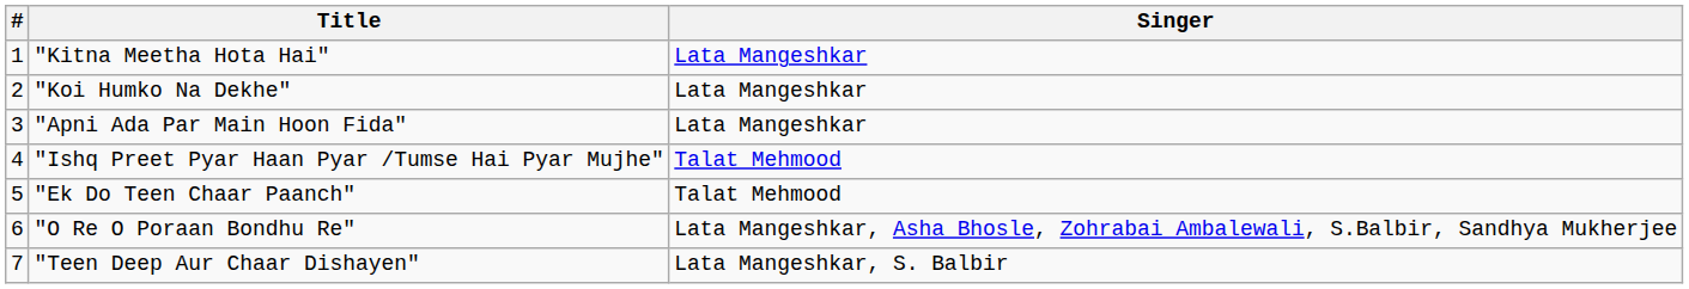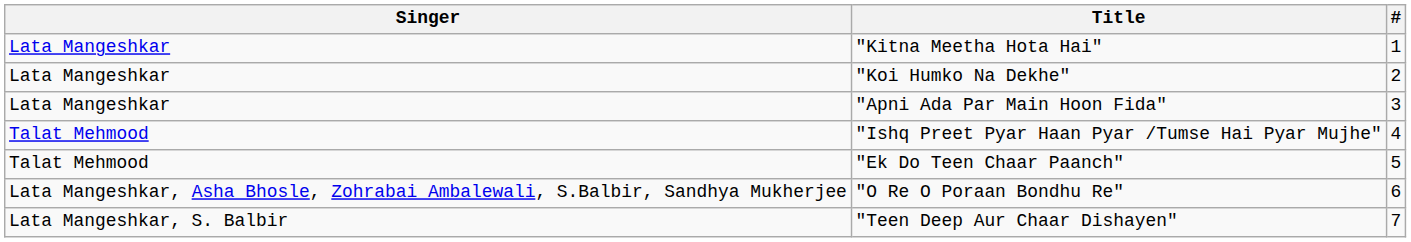columns swapped: # <-> Singer
